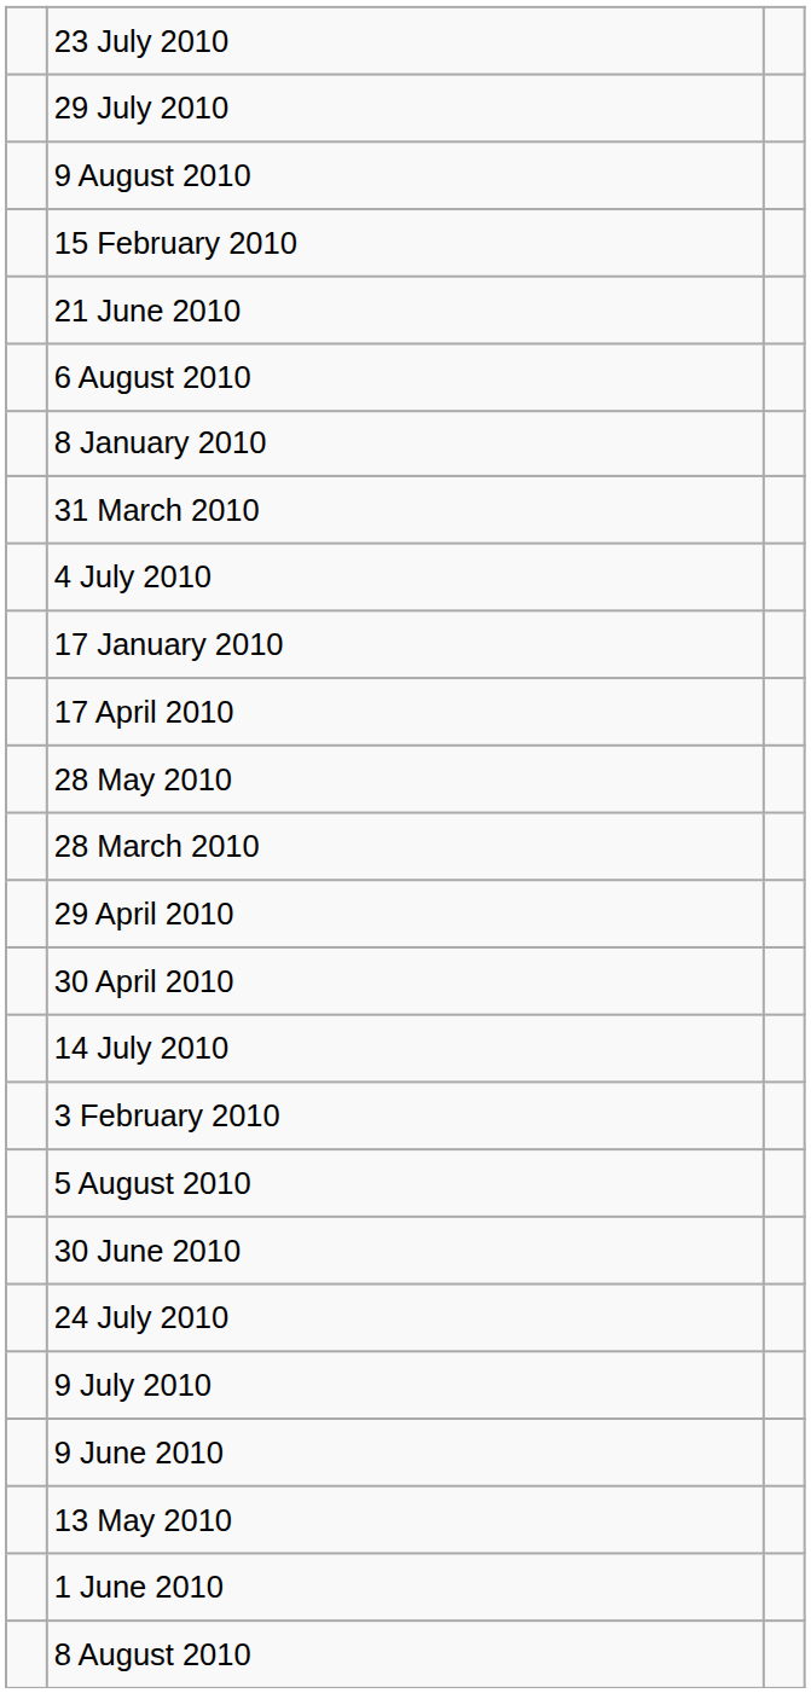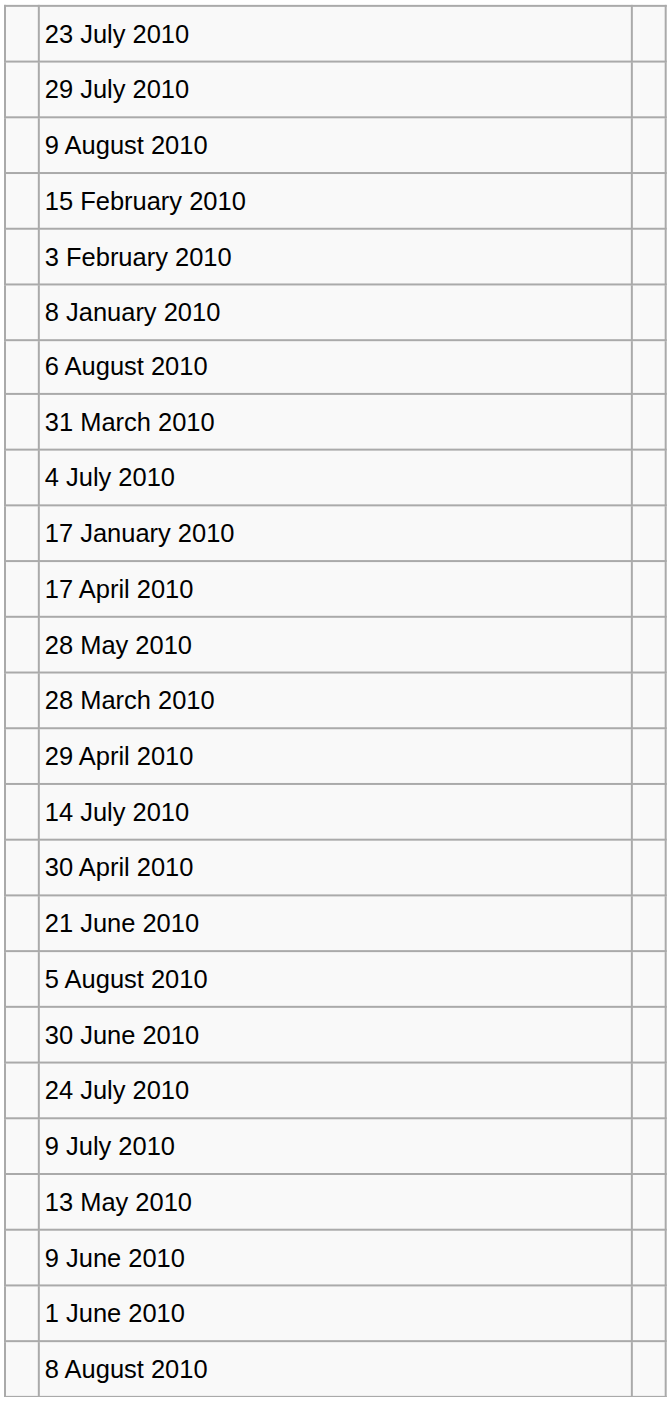rows swapped: 21 June 2010 <-> 3 February 2010
rows swapped: 6 August 2010 <-> 8 January 2010
rows swapped: 30 April 2010 <-> 14 July 2010
rows swapped: 13 May 2010 <-> 9 June 2010
